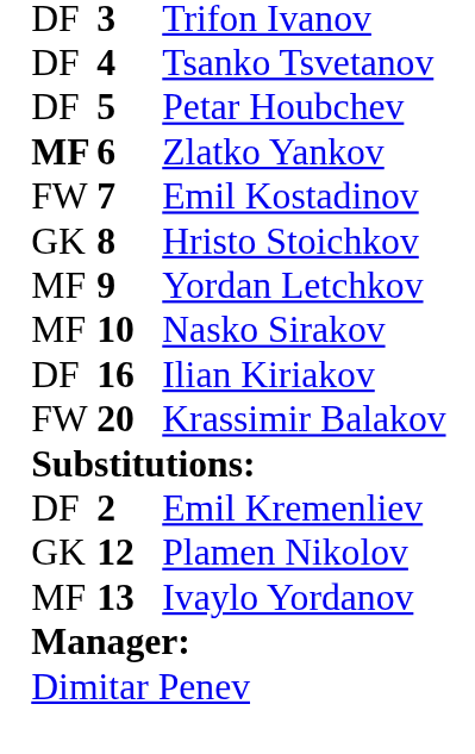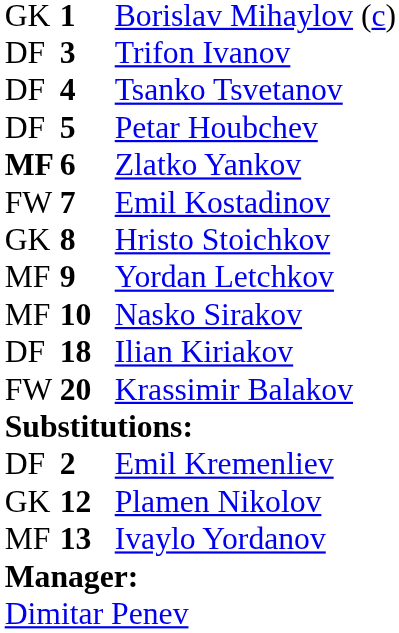+ row: GK | 1 | Borislav Mihaylov (c)
Ilian Kiriakov | column 2: 16 -> 18
